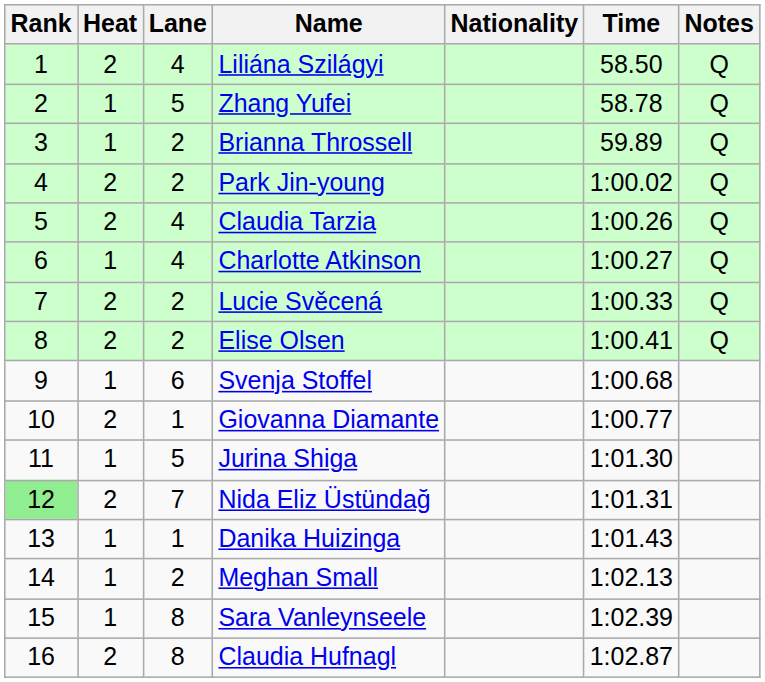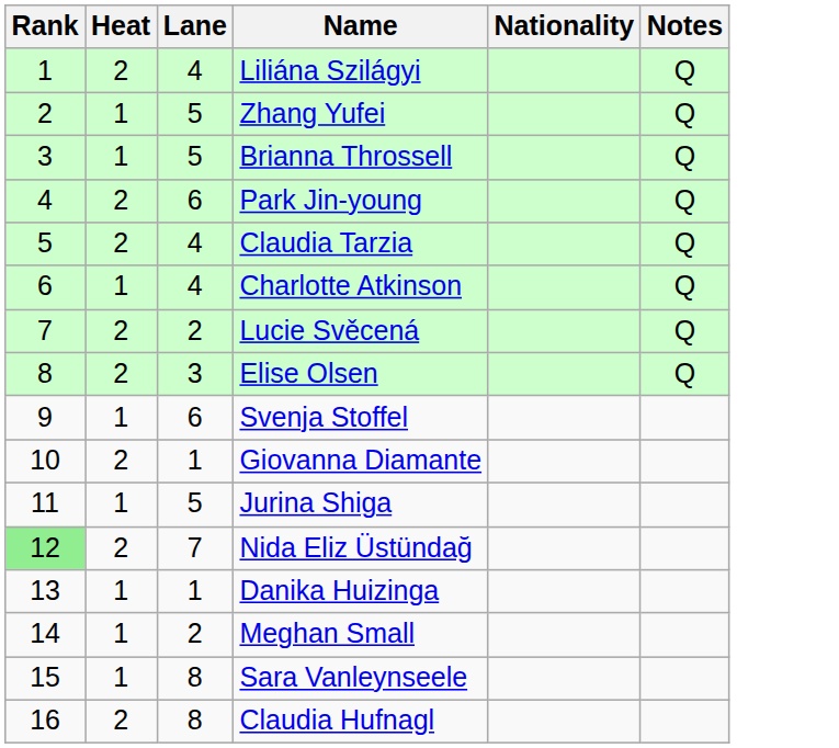- column: Time | 58.50 | 58.78 | 59.89 | 1:00.02 | 1:00.26 | 1:00.27 | 1:00.33 | 1:00.41 | 1:00.68 | 1:00.77 | 1:01.30 | 1:01.31 | 1:01.43 | 1:02.13 | 1:02.39 | 1:02.87
Brianna Throssell | Lane: 2 -> 5
Park Jin-young | Lane: 2 -> 6
Elise Olsen | Lane: 2 -> 3
